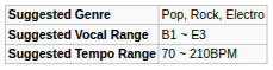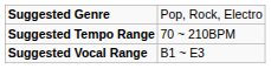rows swapped: Suggested Tempo Range <-> Suggested Vocal Range
